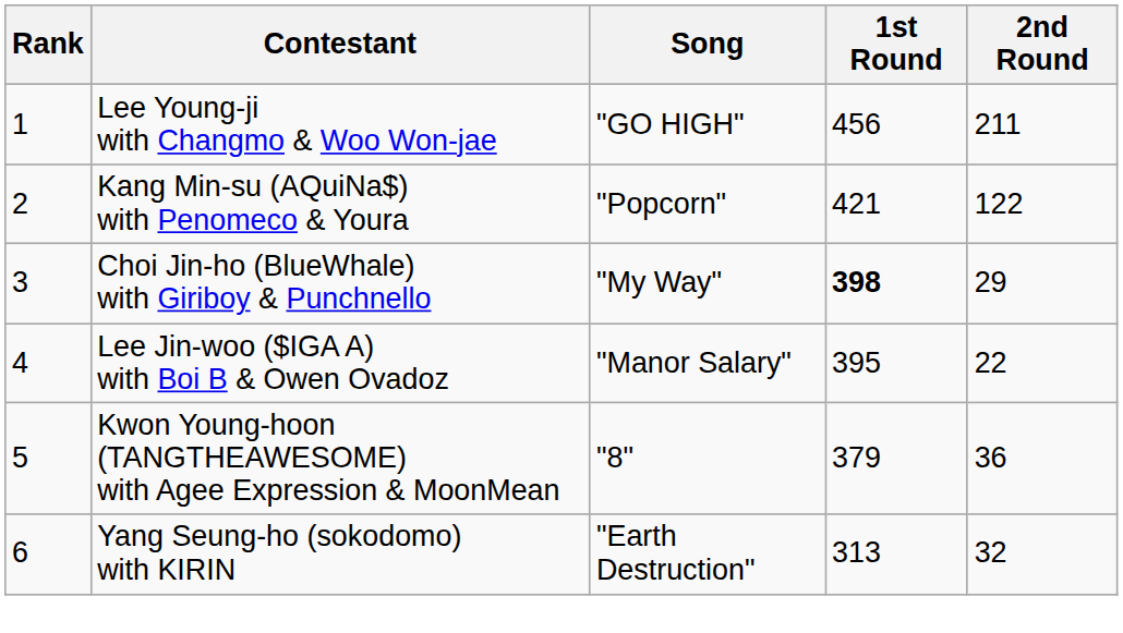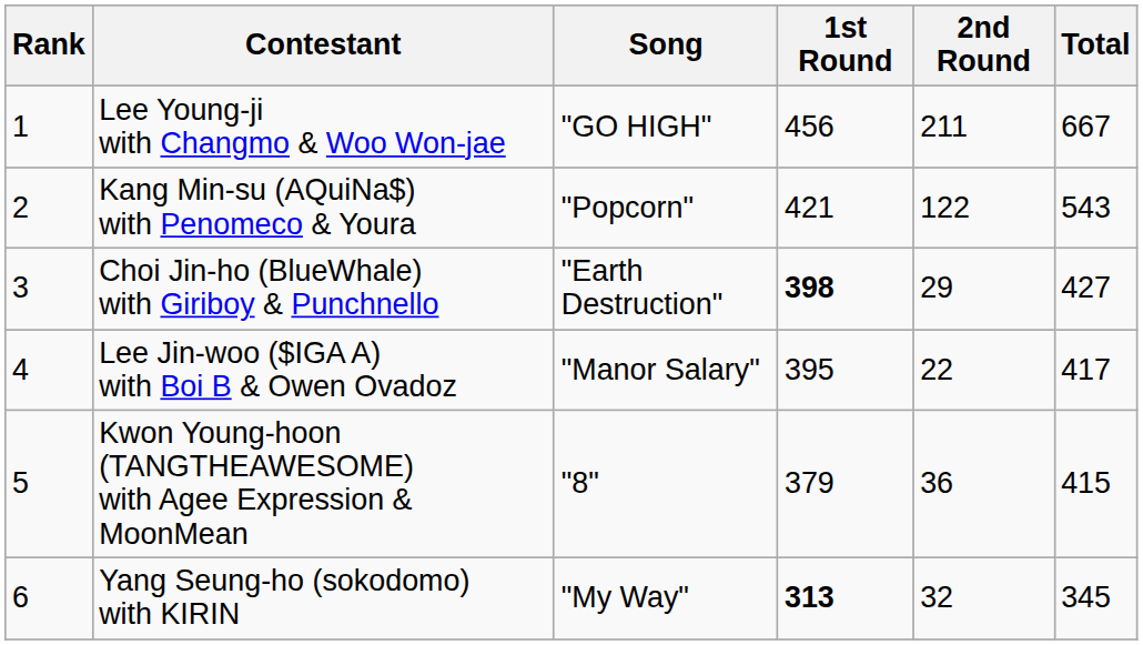+ column: Total | 667 | 543 | 427 | 417 | 415 | 345
Choi Jin-ho (BlueWhale) with Giriboy & Punchnello | Song: "My Way" -> "Earth Destruction"
Yang Seung-ho (sokodomo) with KIRIN | Song: "Earth Destruction" -> "My Way"
Yang Seung-ho (sokodomo) with KIRIN | 1st Round: normal -> bold
